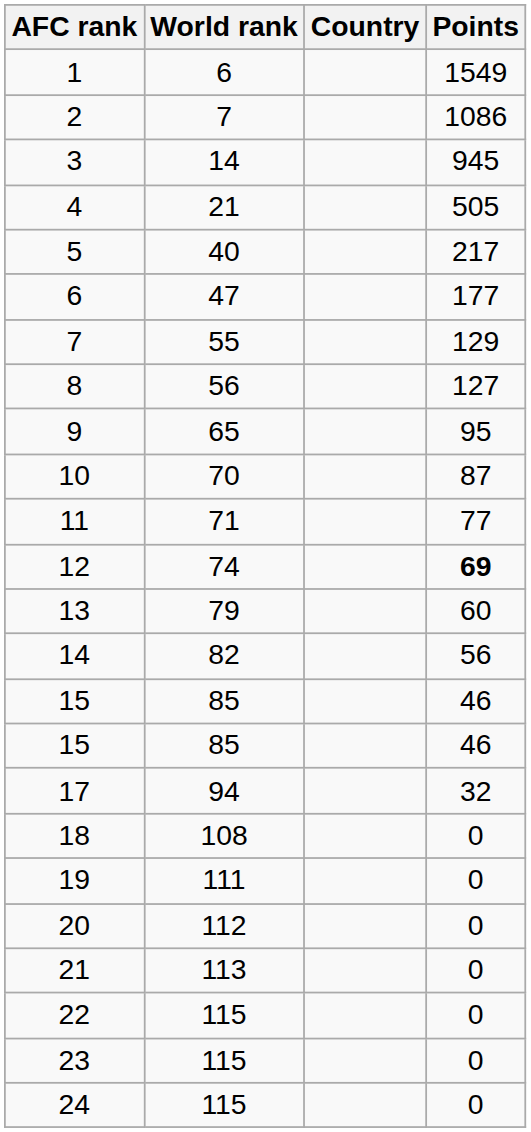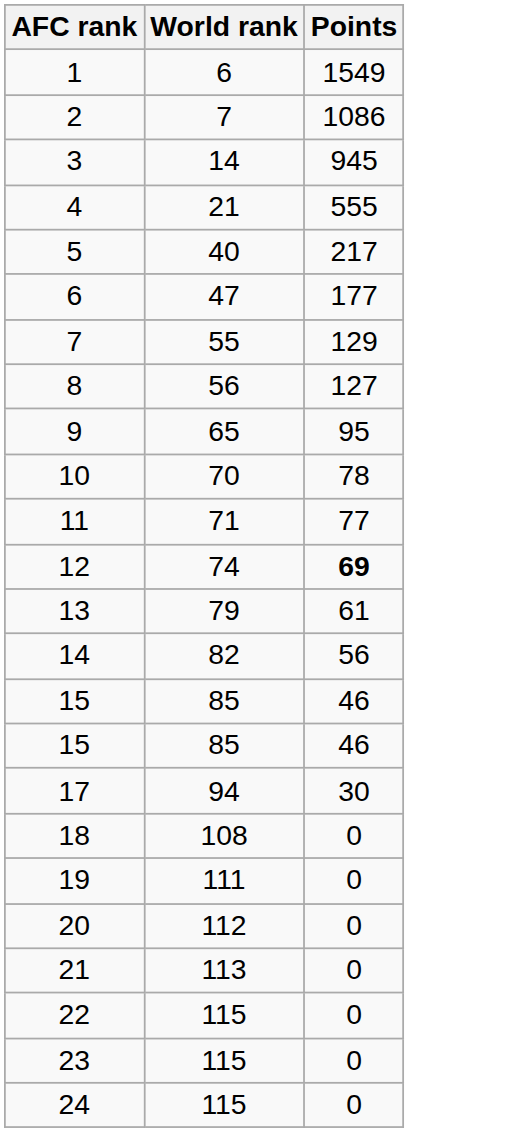- column: Country
4 | Points: 505 -> 555
10 | Points: 87 -> 78
13 | Points: 60 -> 61
17 | Points: 32 -> 30
